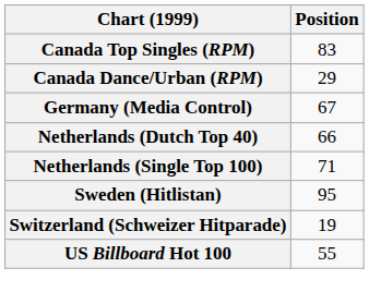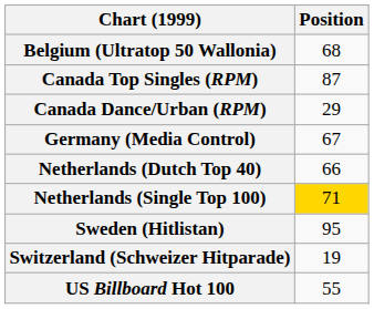+ row: Belgium (Ultratop 50 Wallonia) | 68
Canada Top Singles (RPM) | Position: 83 -> 87
Netherlands (Single Top 100) | Position: no background -> gold background
